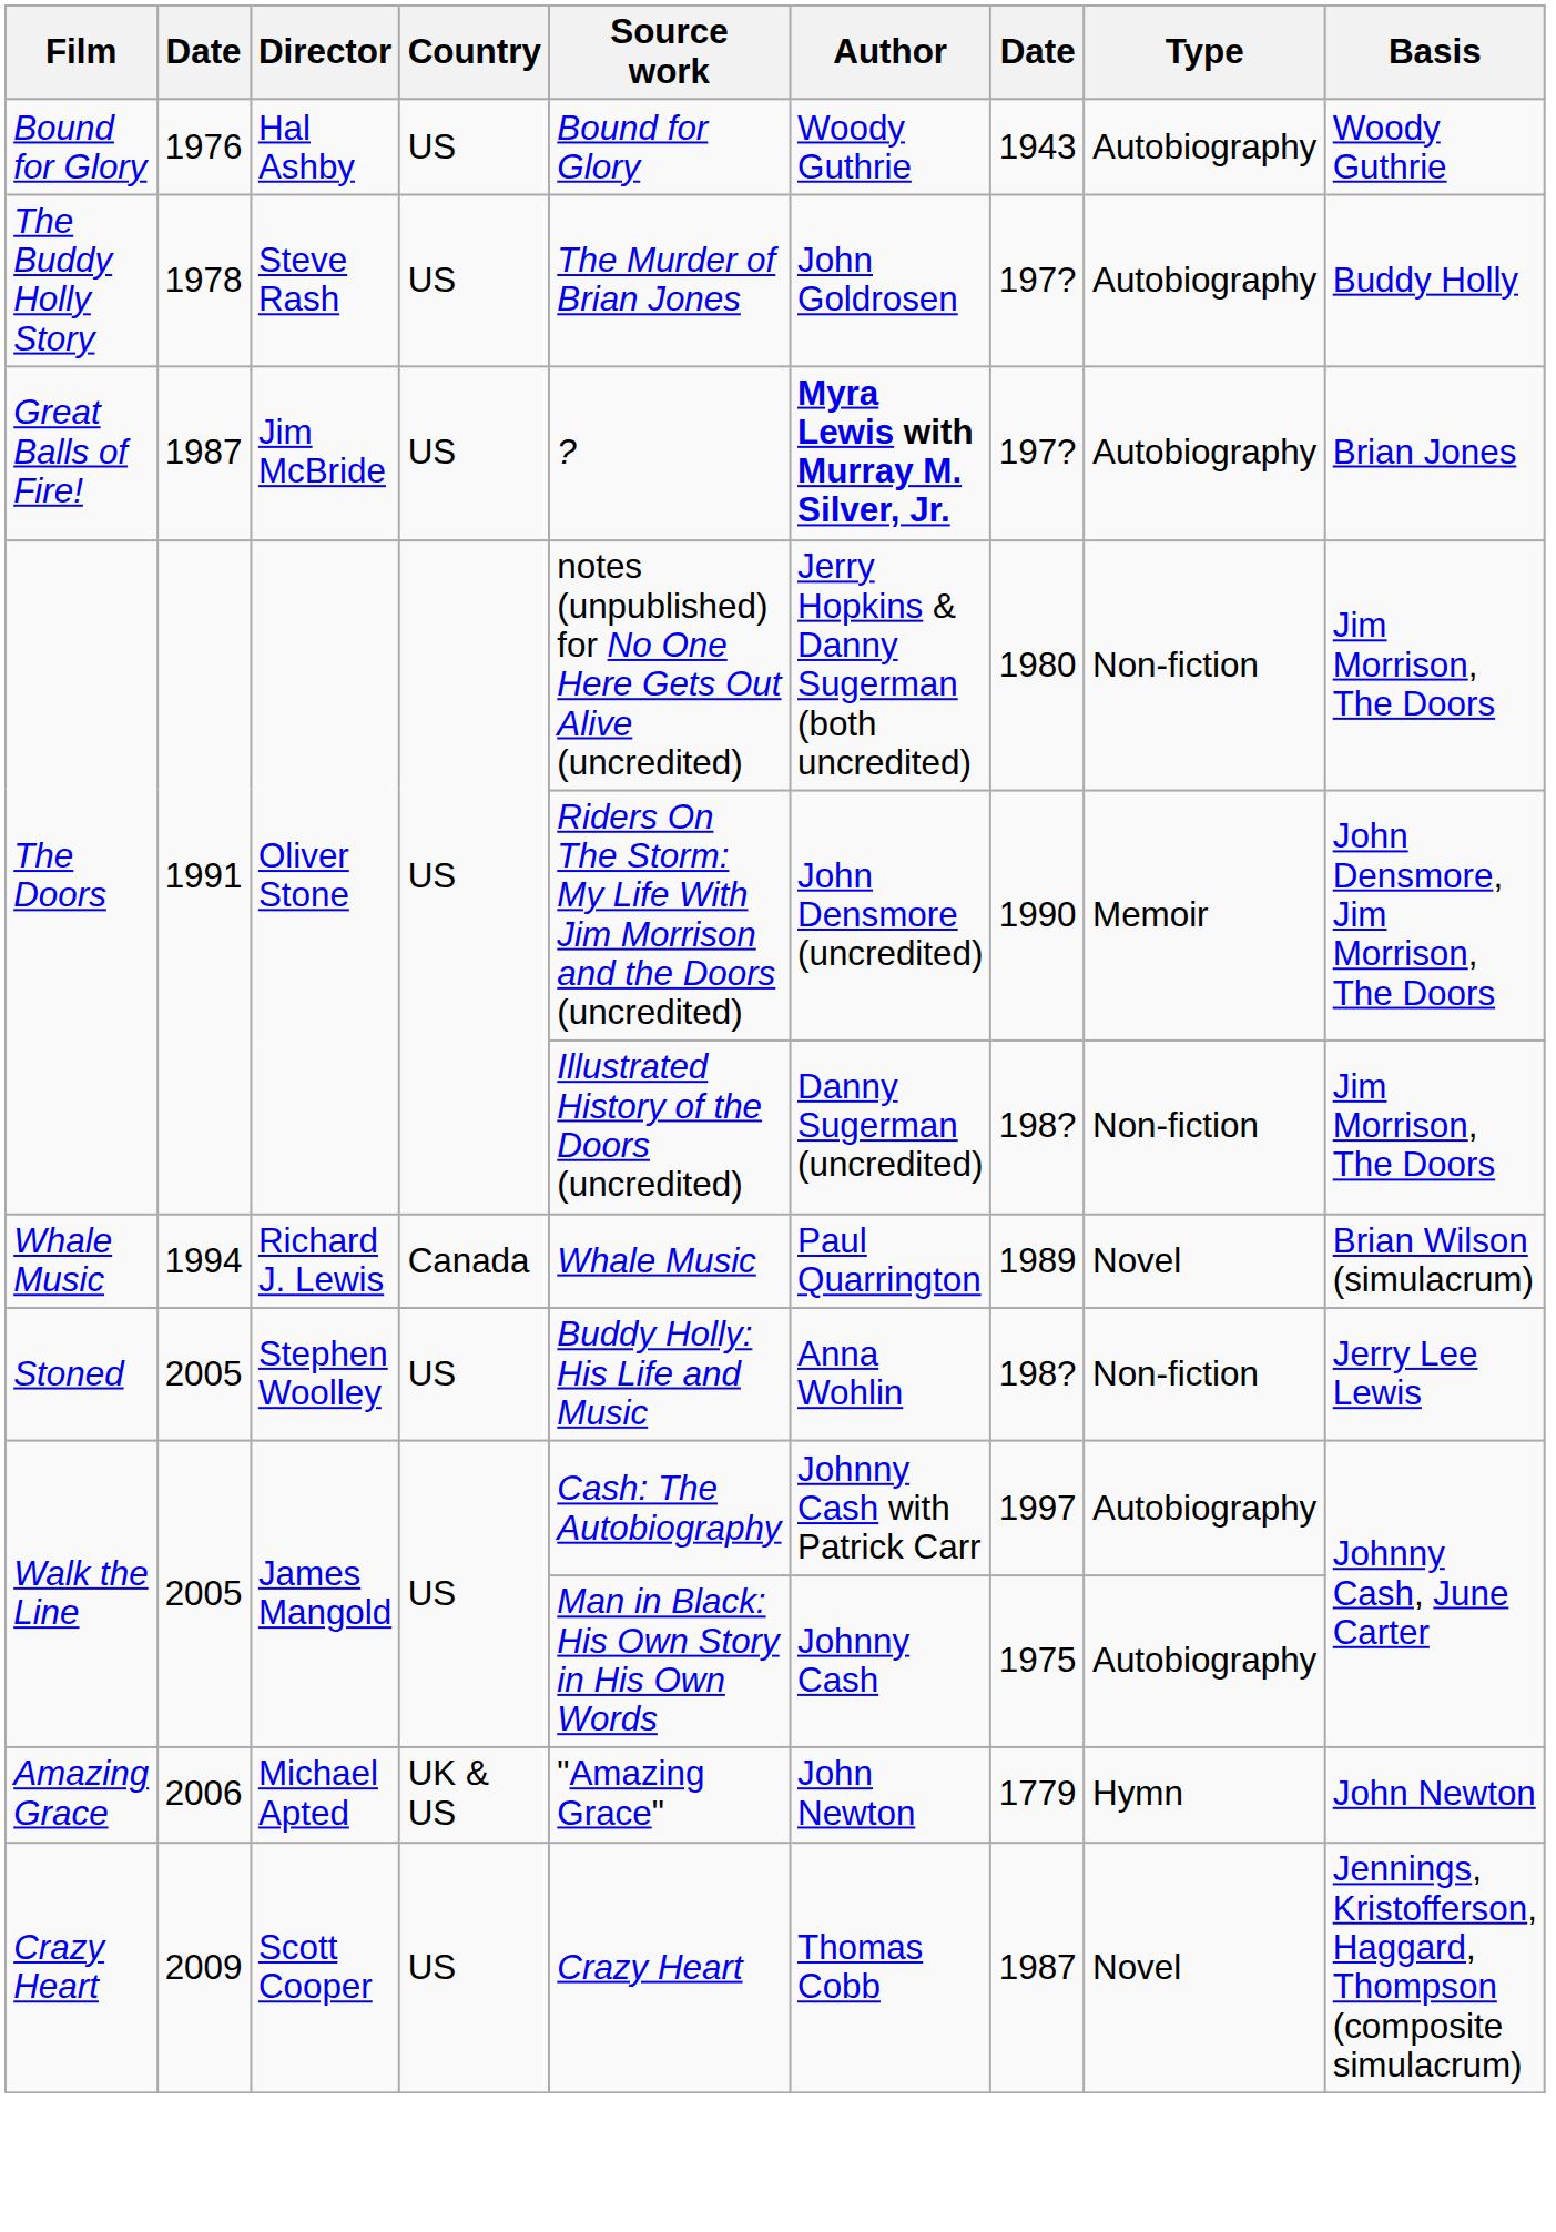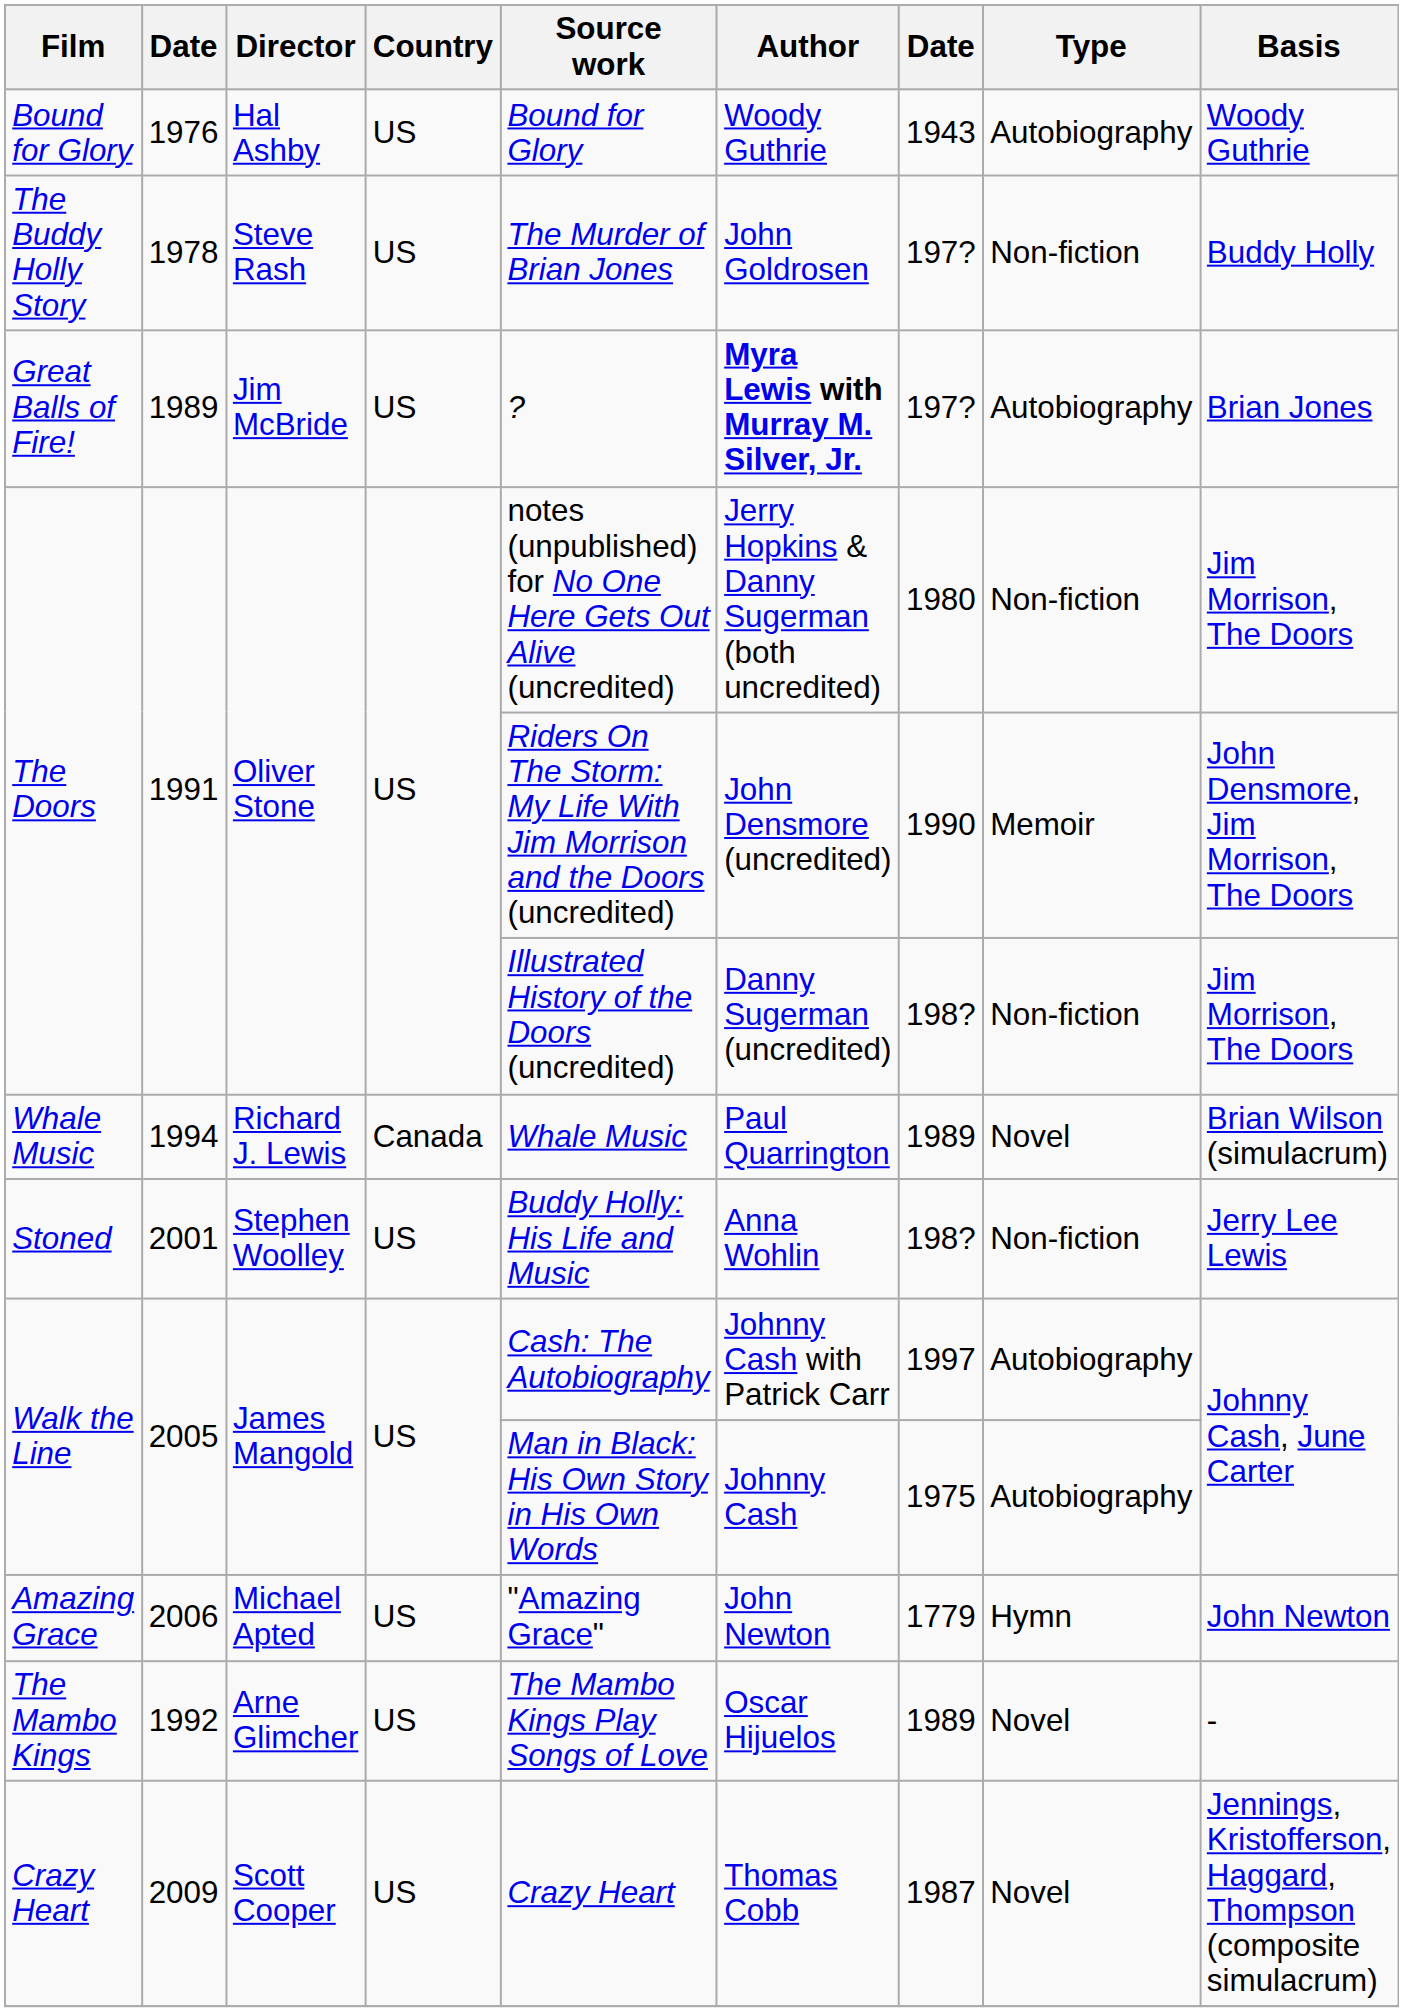The Buddy Holly Story | Type: Autobiography -> Non-fiction
Great Balls of Fire! | column 2: 1987 -> 1989
Stoned | column 2: 2005 -> 2001
Amazing Grace | Country: UK & US -> US
+ row: The Mambo Kings | 1992 | Arne Glimcher | US | The Mambo Kings Play Songs of Love | Oscar Hijuelos | 1989 | Novel | -
